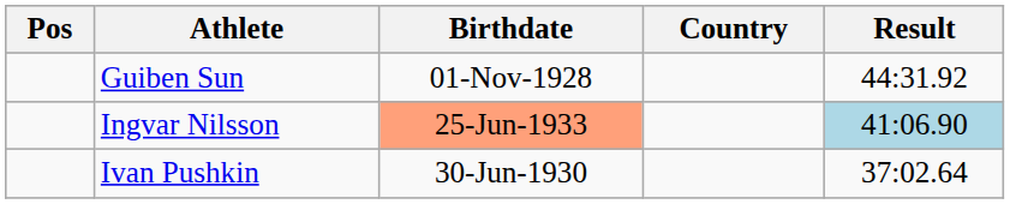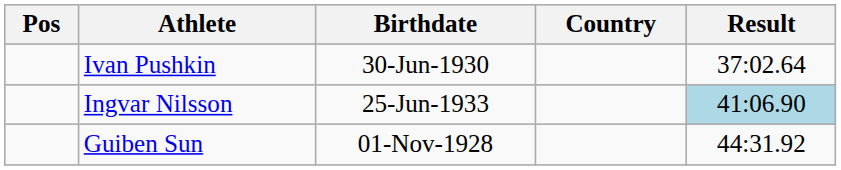rows swapped: Ivan Pushkin <-> Guiben Sun
Ingvar Nilsson | Birthdate: lightsalmon background -> no background
